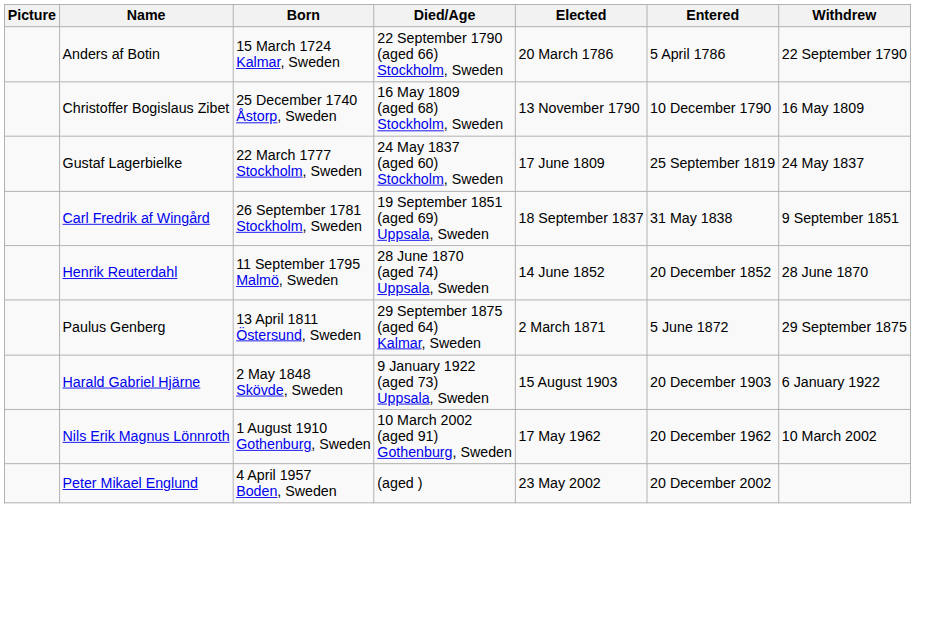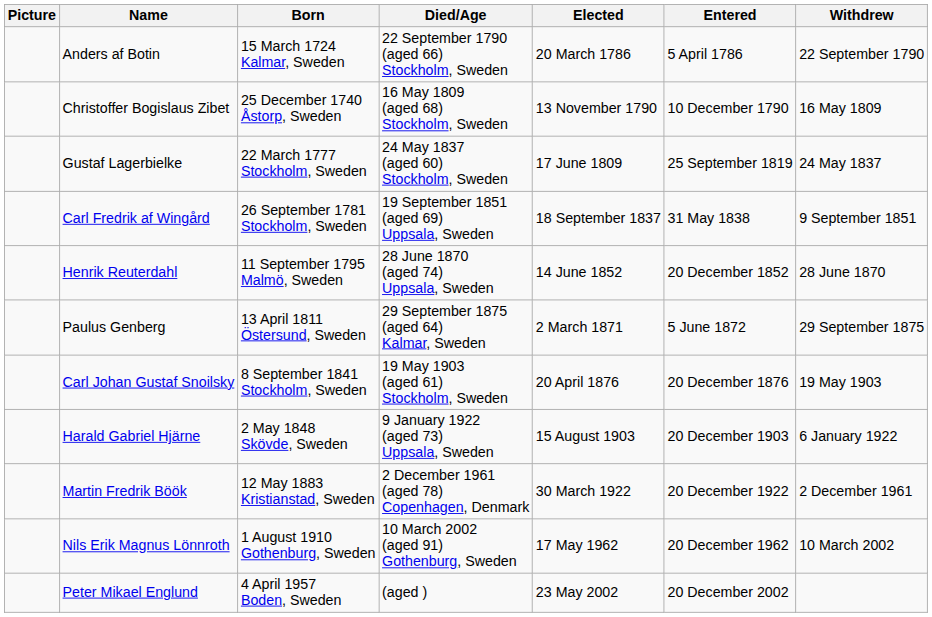+ row: Carl Johan Gustaf Snoilsky | 8 September 1841 Stockholm, Sweden | 19 May 1903 (aged 61) Stockholm, Sweden | 20 April 1876 | 20 December 1876 | 19 May 1903
+ row: Martin Fredrik Böök | 12 May 1883 Kristianstad, Sweden | 2 December 1961 (aged 78) Copenhagen, Denmark | 30 March 1922 | 20 December 1922 | 2 December 1961
